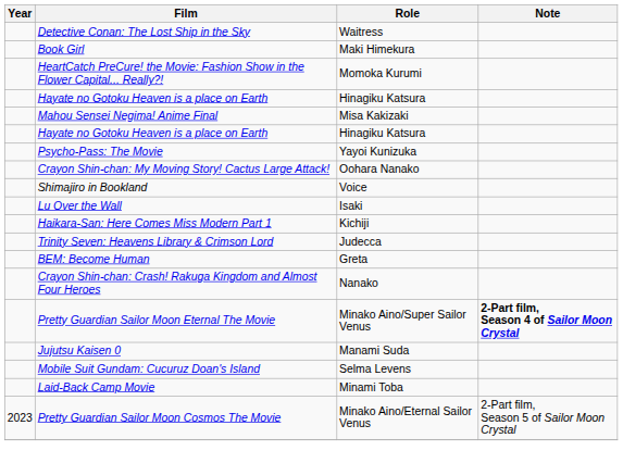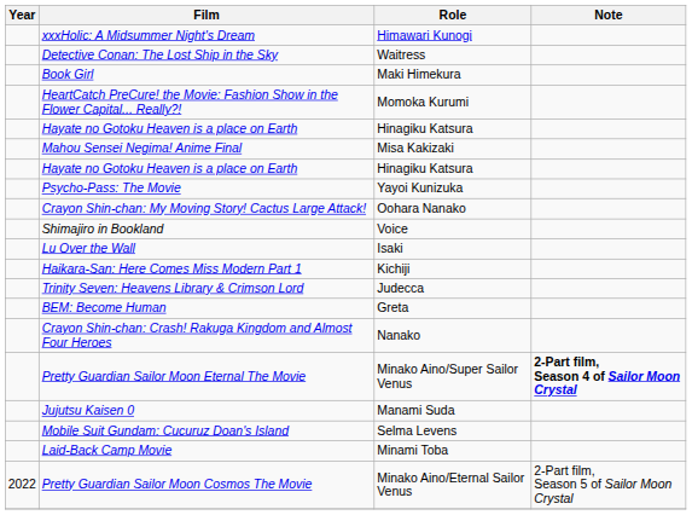+ row: xxxHolic: A Midsummer Night's Dream | Himawari Kunogi
Pretty Guardian Sailor Moon Cosmos The Movie | Year: 2023 -> 2022
